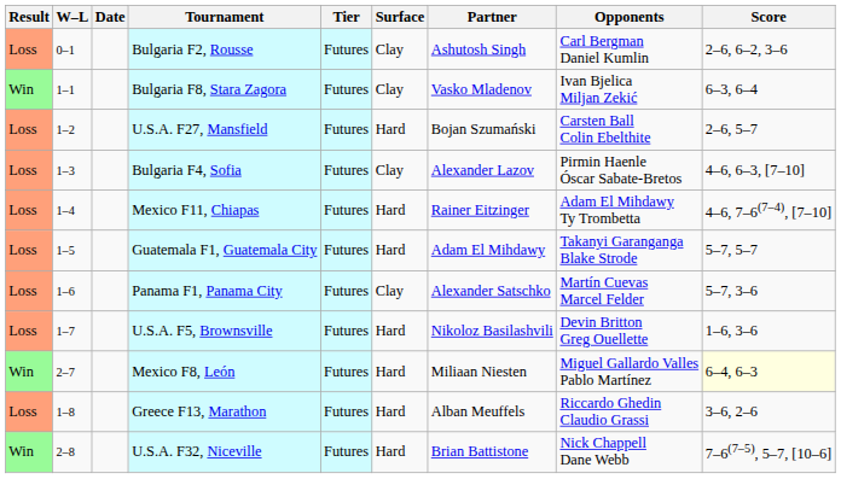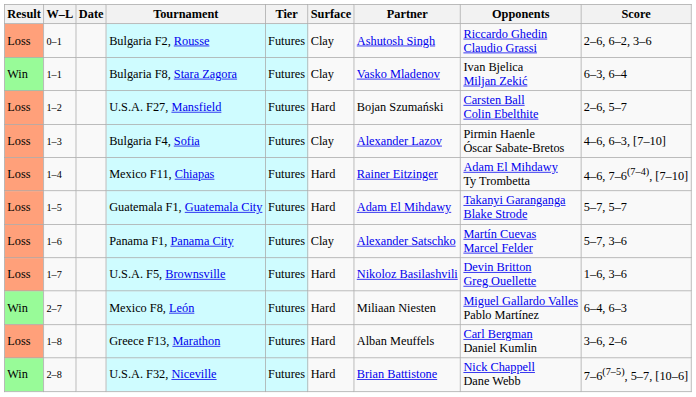Bulgaria F2, Rousse | Opponents: Carl Bergman Daniel Kumlin -> Riccardo Ghedin Claudio Grassi
Mexico F8, León | Score: lightyellow background -> no background
Greece F13, Marathon | Opponents: Riccardo Ghedin Claudio Grassi -> Carl Bergman Daniel Kumlin
